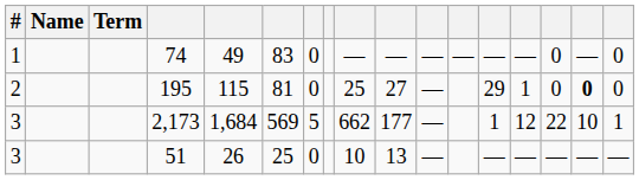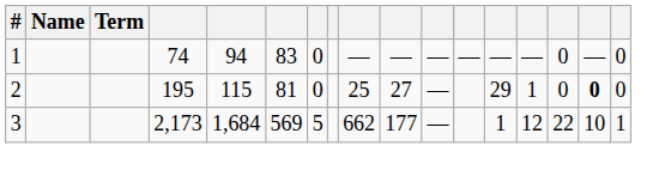74 | column 5: 49 -> 94
- row: 3 | 51 | 26 | 25 | 0 | 10 | 13 | — | — | — | — | — | —
